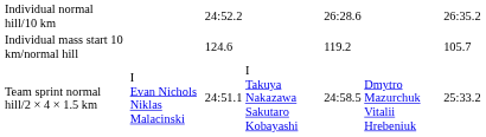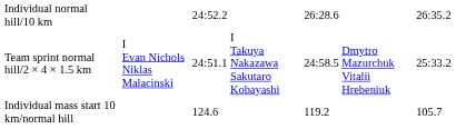rows swapped: Individual mass start 10 km/normal hill <-> Team sprint normal hill/2 × 4 × 1.5 km
